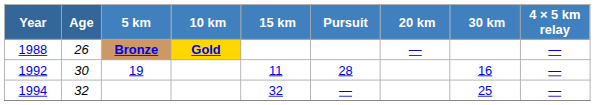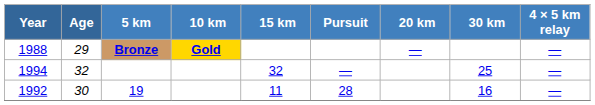1988 | Age: 26 -> 29
rows swapped: 1992 <-> 1994
